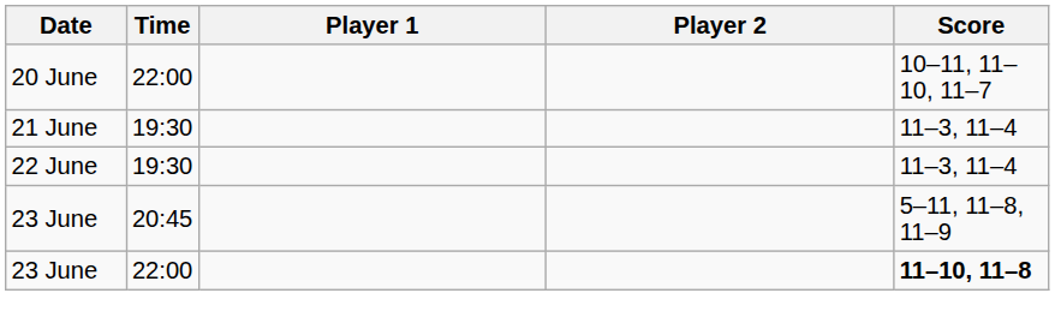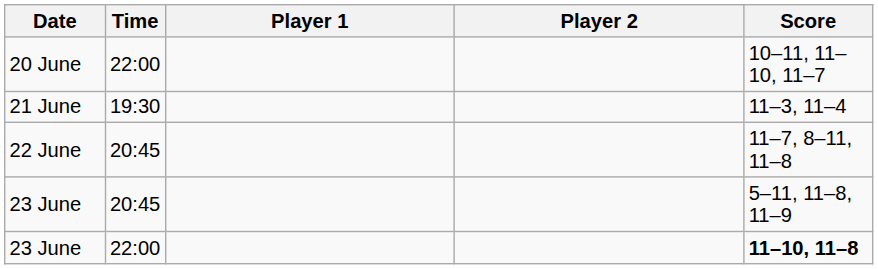- row: 22 June | 19:30 | 11–3, 11–4
+ row: 22 June | 20:45 | 11–7, 8–11, 11–8
